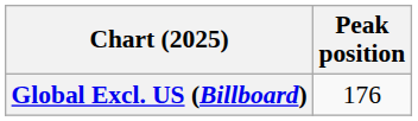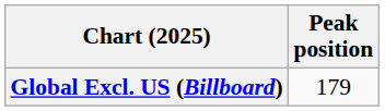Global Excl. US (Billboard) | Peak position: 176 -> 179
